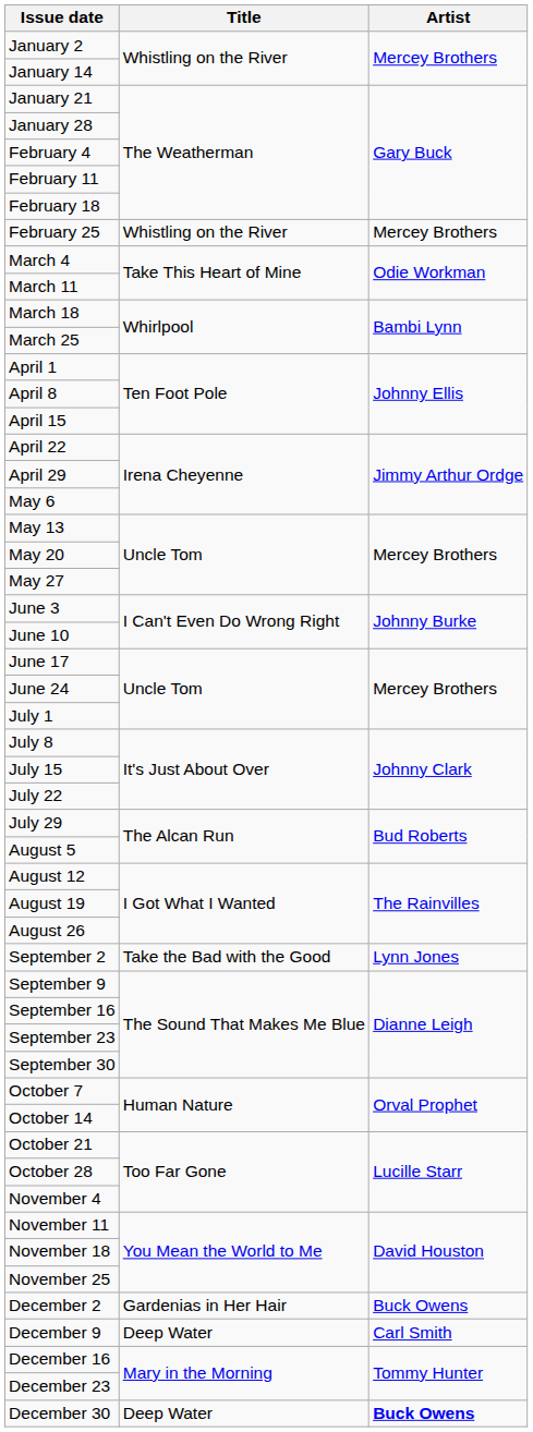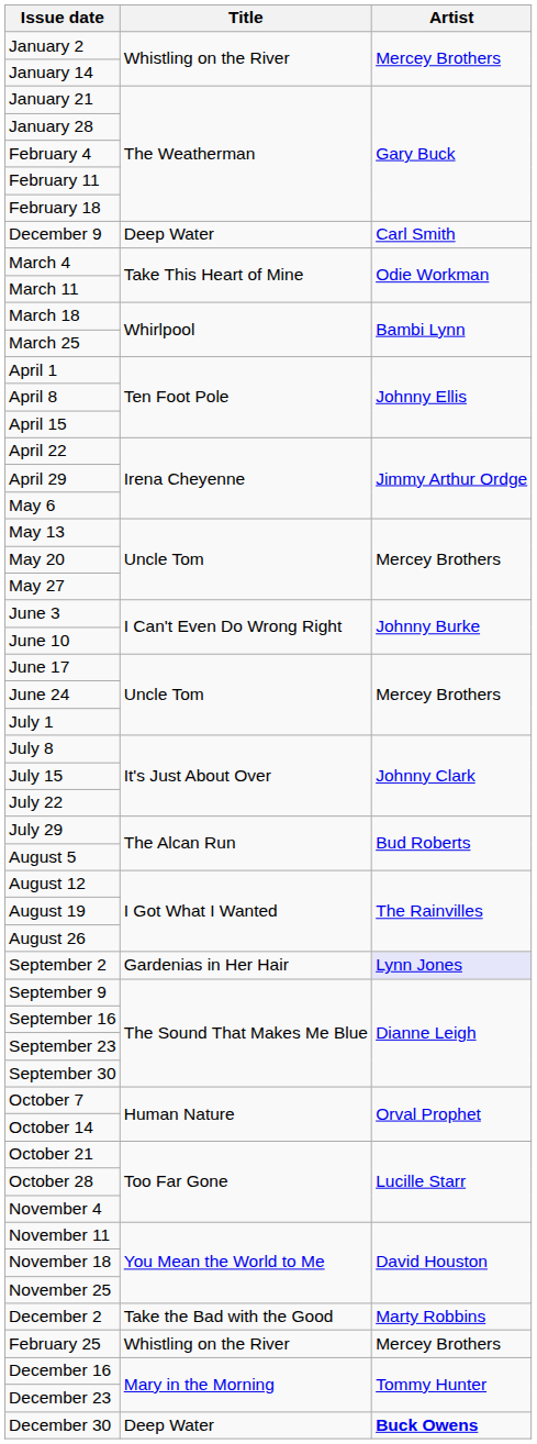rows swapped: February 25 <-> December 9
September 2 | Title: Take the Bad with the Good -> Gardenias in Her Hair
September 2 | Artist: no background -> lavender background
December 2 | Title: Gardenias in Her Hair -> Take the Bad with the Good
December 2 | Artist: Buck Owens -> Marty Robbins
